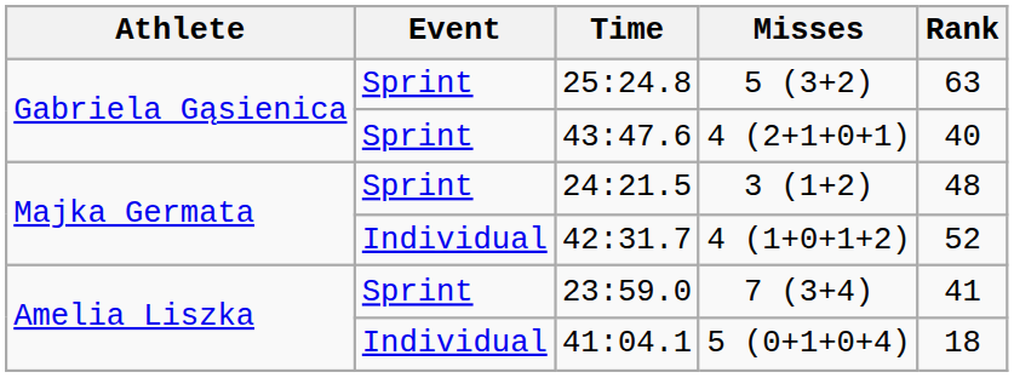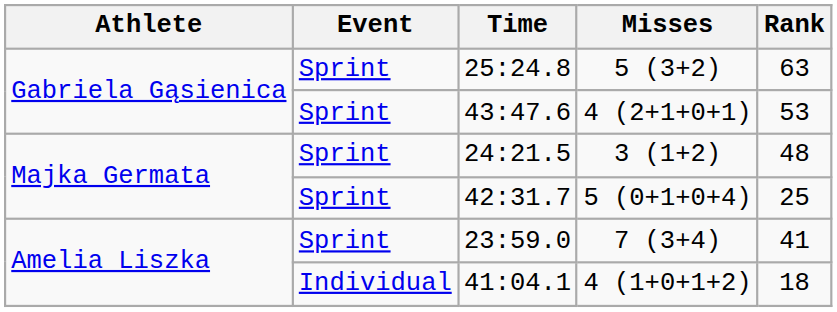43:47.6 | Rank: 40 -> 53
42:31.7 | Event: Individual -> Sprint
42:31.7 | Misses: 4 (1+0+1+2) -> 5 (0+1+0+4)
42:31.7 | Rank: 52 -> 25
41:04.1 | Misses: 5 (0+1+0+4) -> 4 (1+0+1+2)
